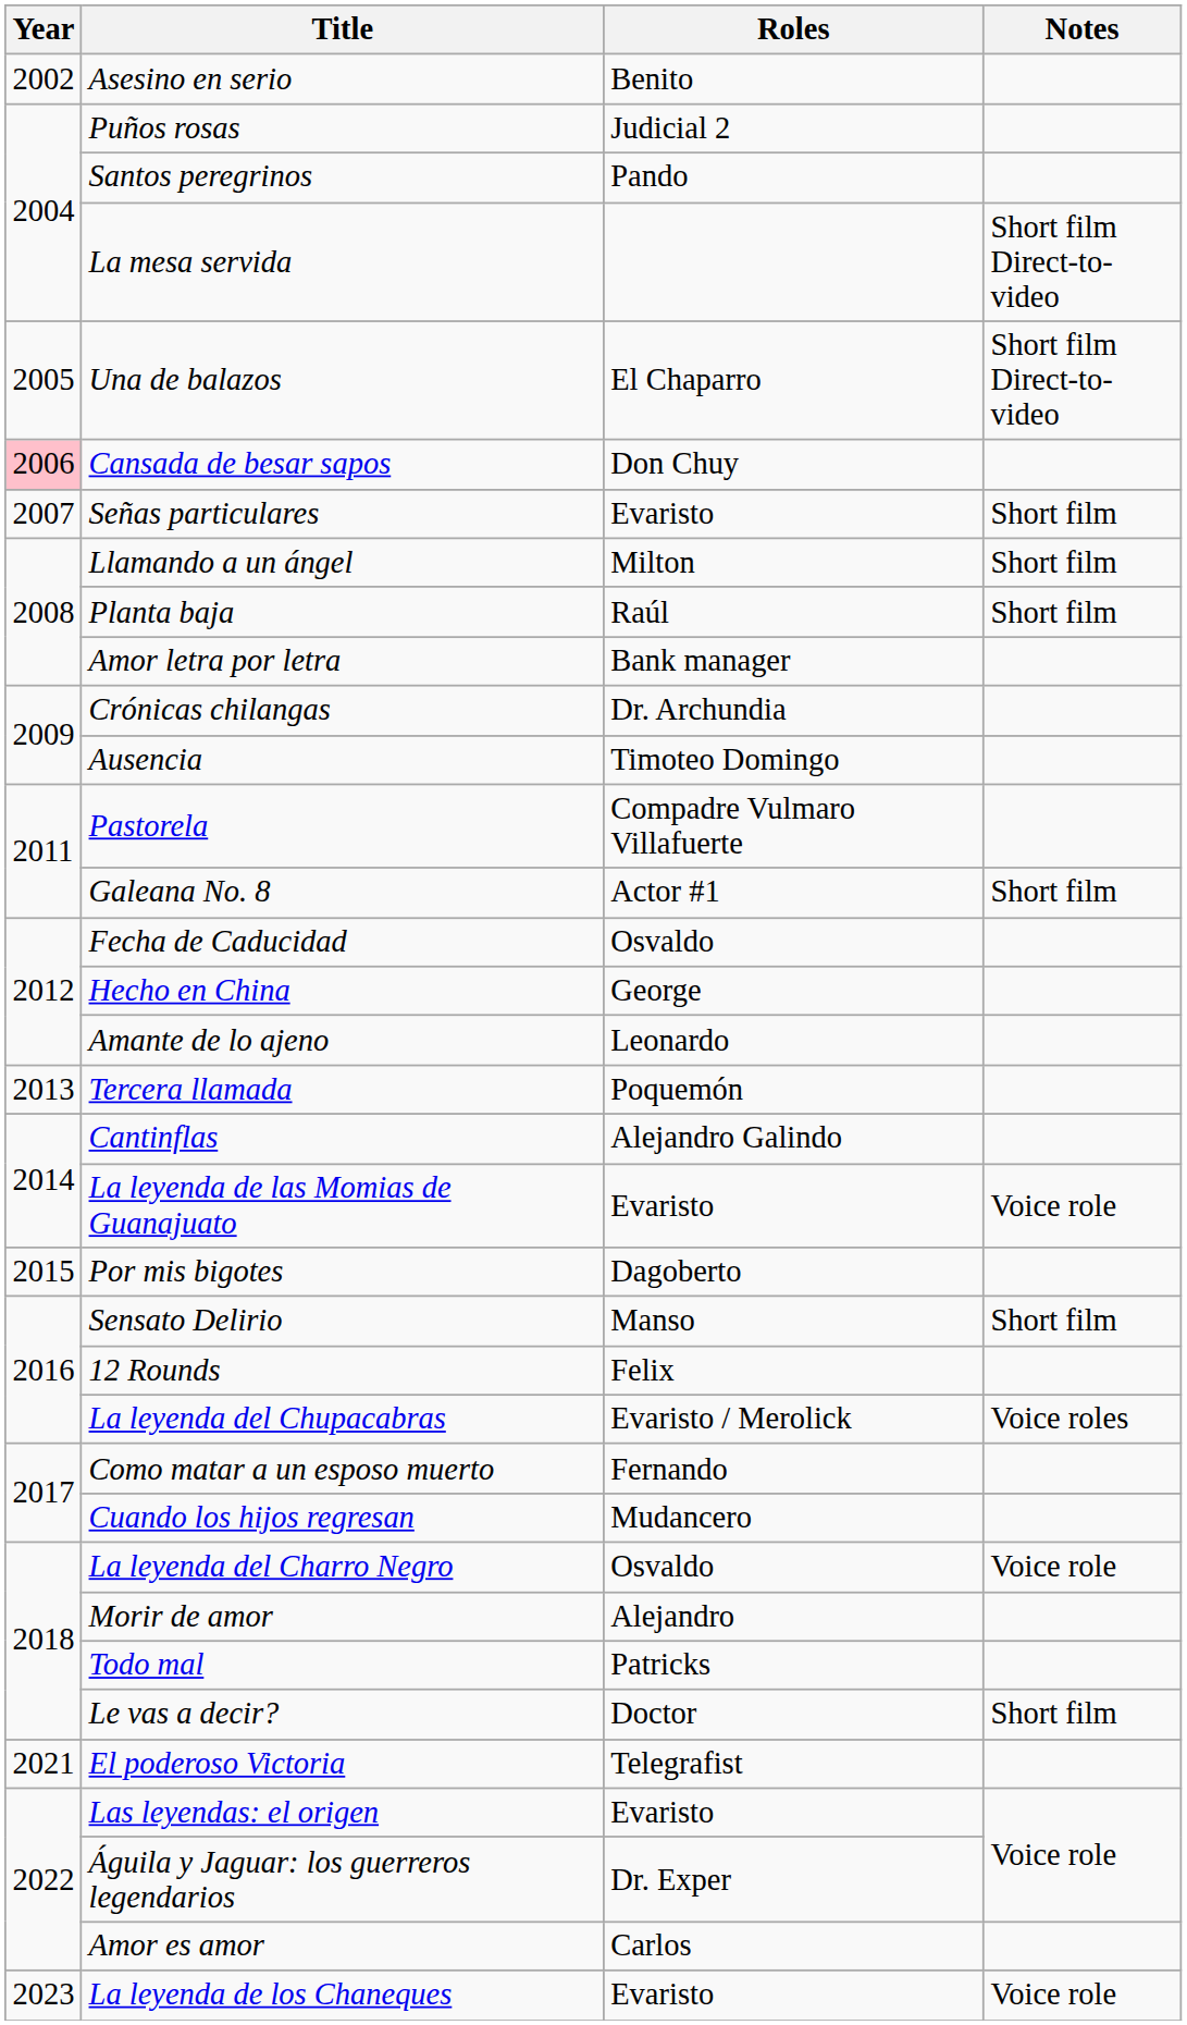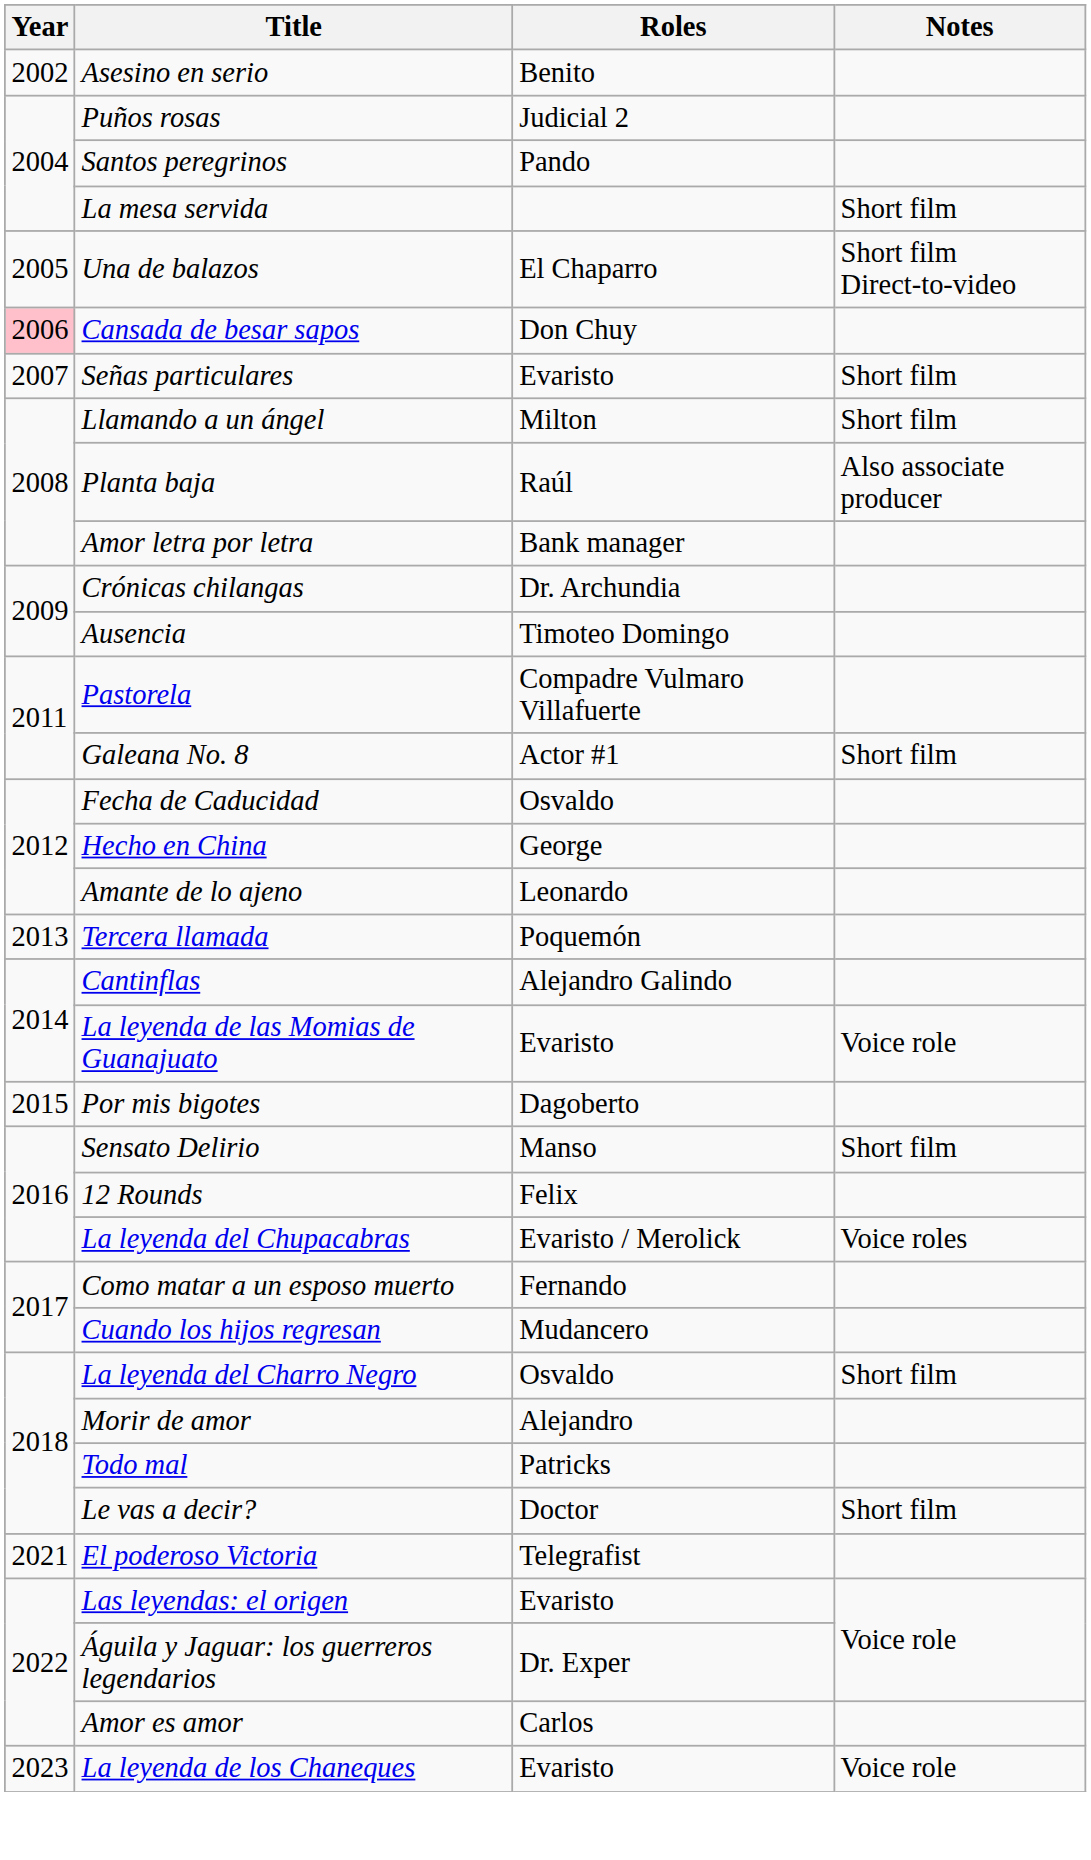La mesa servida | Notes: Short film Direct-to-video -> Short film
Planta baja | Notes: Short film -> Also associate producer
La leyenda del Charro Negro | Notes: Voice role -> Short film
